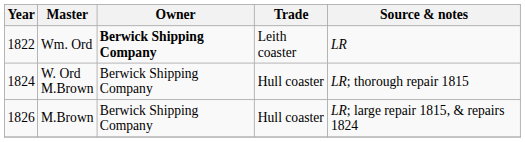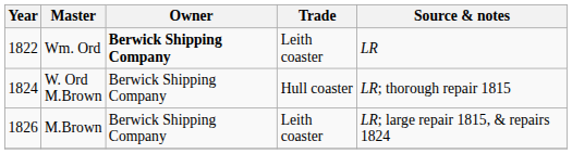M.Brown | Trade: Hull coaster -> Leith coaster
